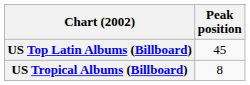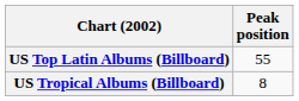US Top Latin Albums (Billboard) | Peak position: 45 -> 55
